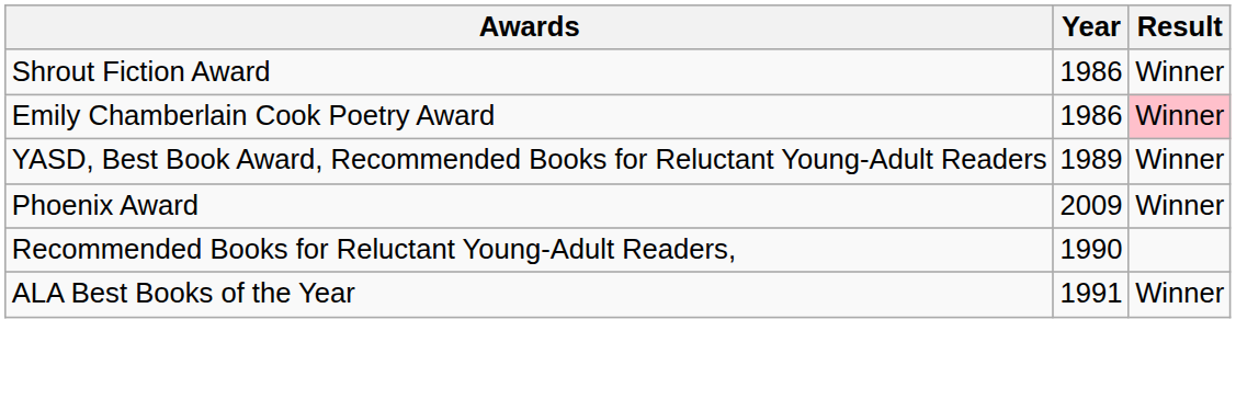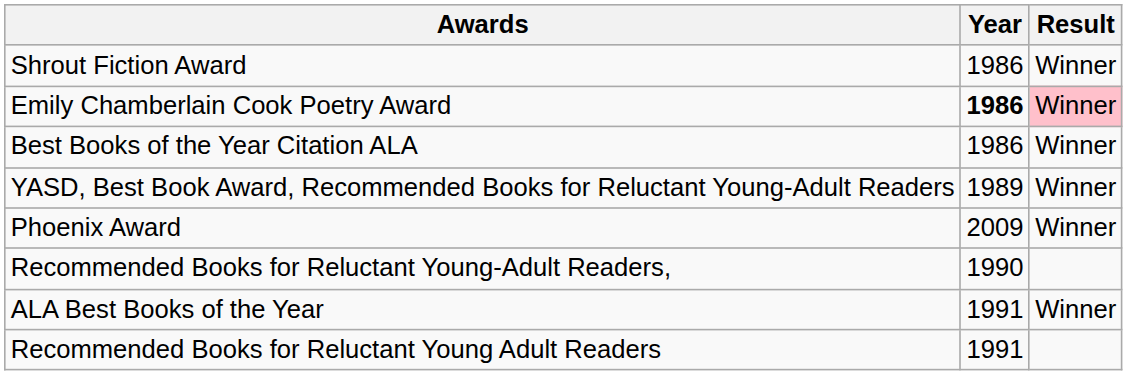Emily Chamberlain Cook Poetry Award | Year: normal -> bold
+ row: Best Books of the Year Citation ALA | 1986 | Winner
+ row: Recommended Books for Reluctant Young Adult Readers | 1991
